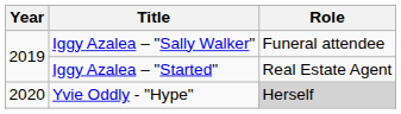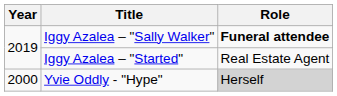Iggy Azalea – "Sally Walker" | Role: normal -> bold
Yvie Oddly - "Hype" | Year: 2020 -> 2000
